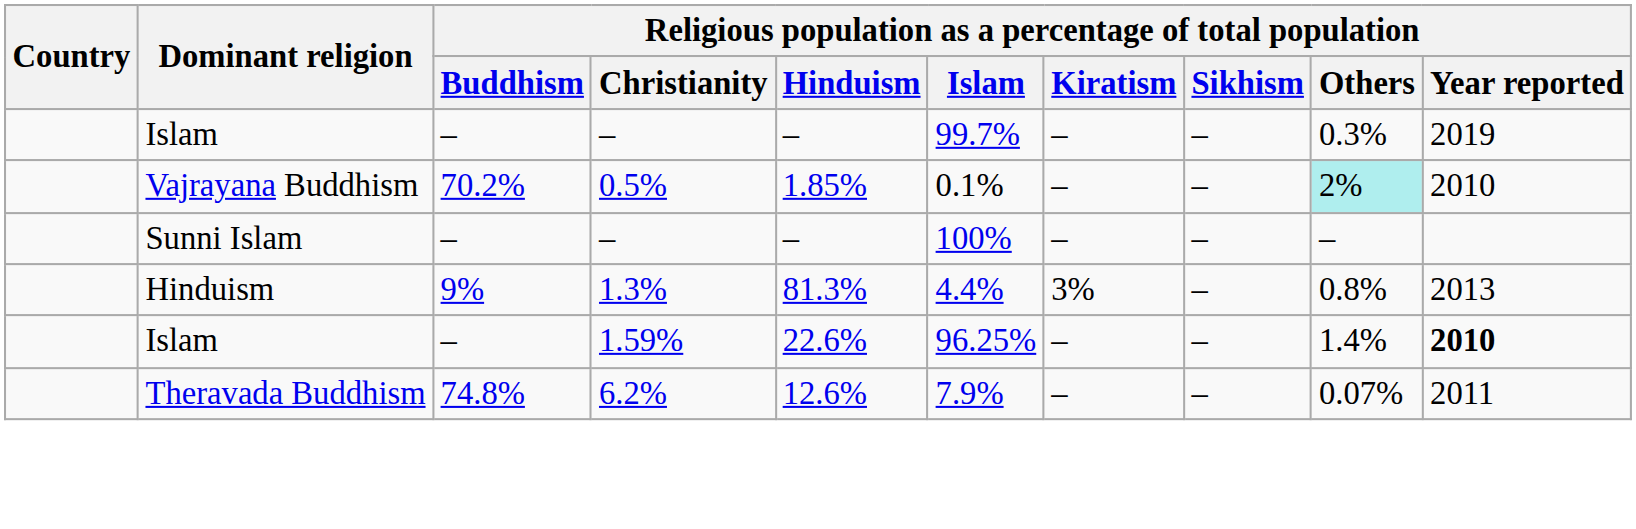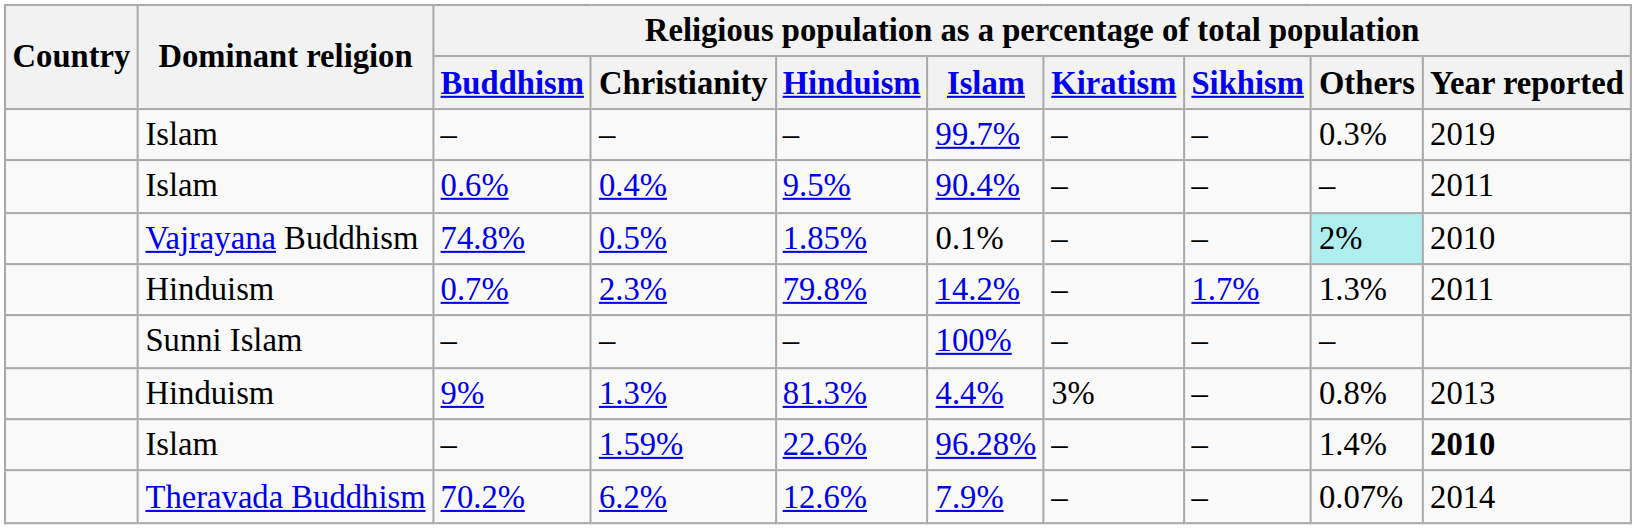+ row: Islam | 0.6% | 0.4% | 9.5% | 90.4% | – | – | – | 2011
0.5% | column 3: 70.2% -> 74.8%
+ row: Hinduism | 0.7% | 2.3% | 79.8% | 14.2% | – | 1.7% | 1.3% | 2011
1.59% | column 6: 96.25% -> 96.28%
6.2% | column 3: 74.8% -> 70.2%
6.2% | column 10: 2011 -> 2014
